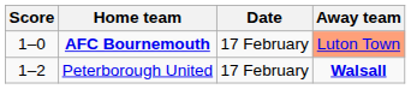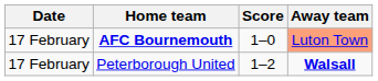columns swapped: Date <-> Score
